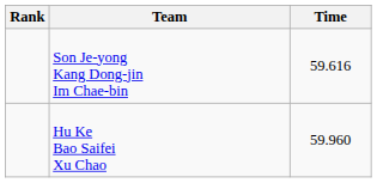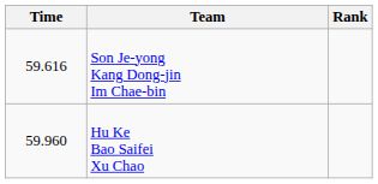columns swapped: Rank <-> Time
